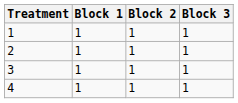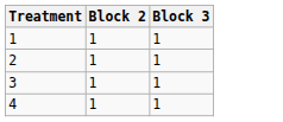- column: Block 1 | 1 | 1 | 1 | 1
